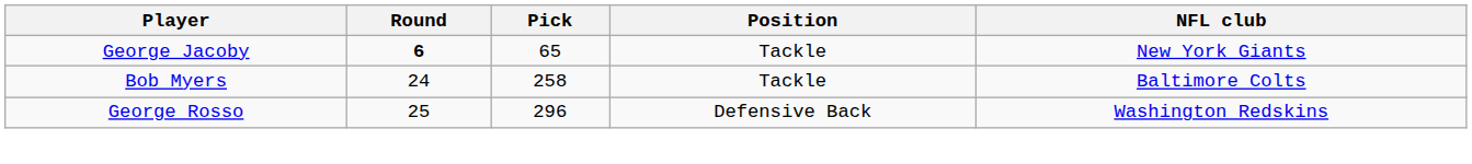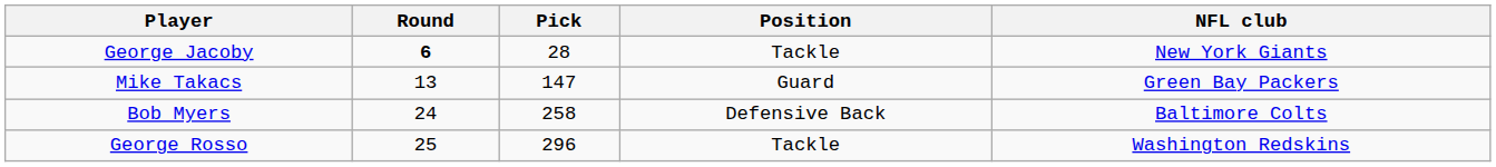George Jacoby | Pick: 65 -> 28
+ row: Mike Takacs | 13 | 147 | Guard | Green Bay Packers
Bob Myers | Position: Tackle -> Defensive Back
George Rosso | Position: Defensive Back -> Tackle
